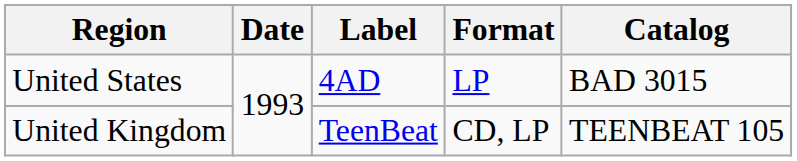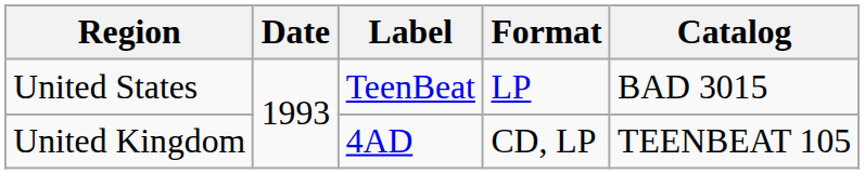United States | Label: 4AD -> TeenBeat
United Kingdom | Label: TeenBeat -> 4AD
